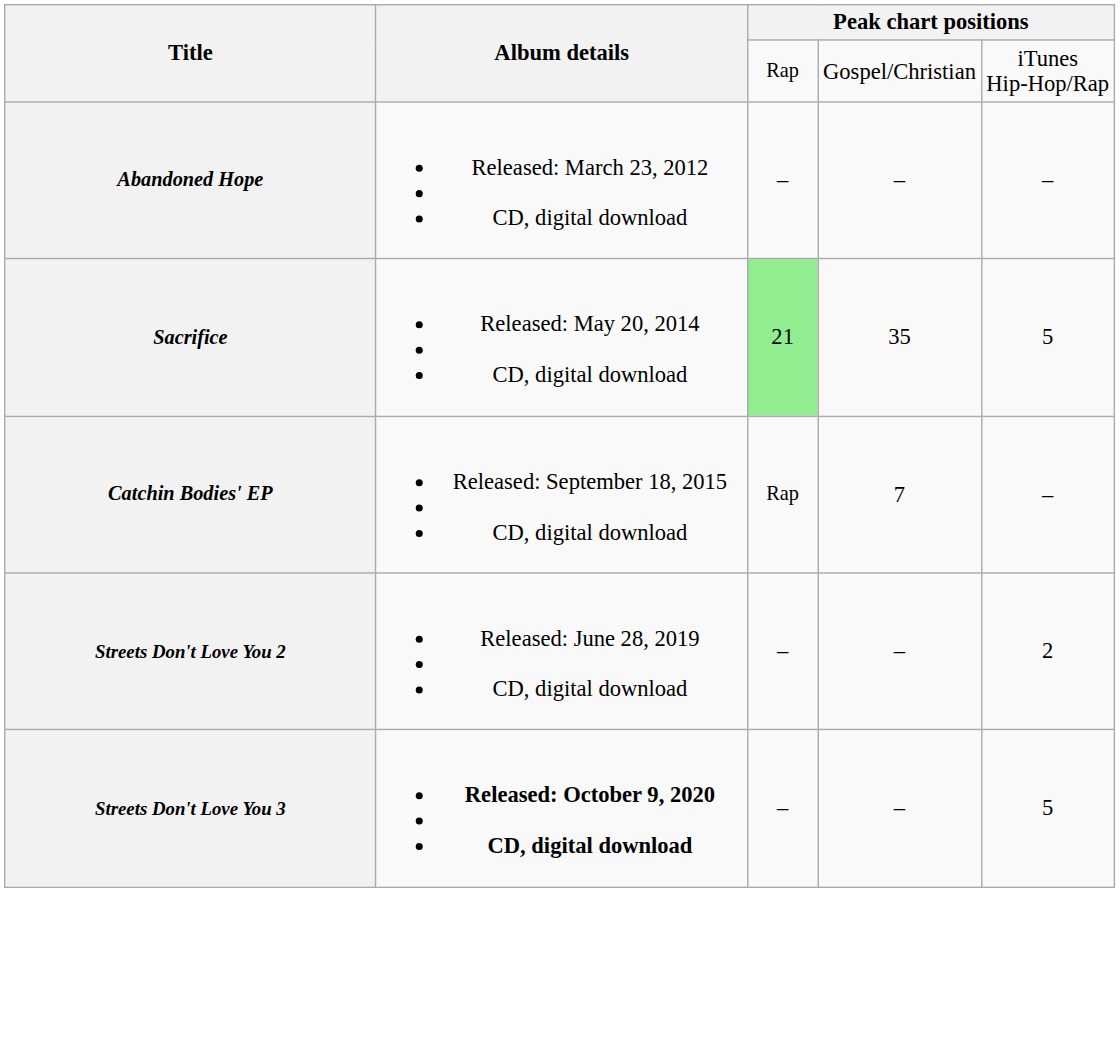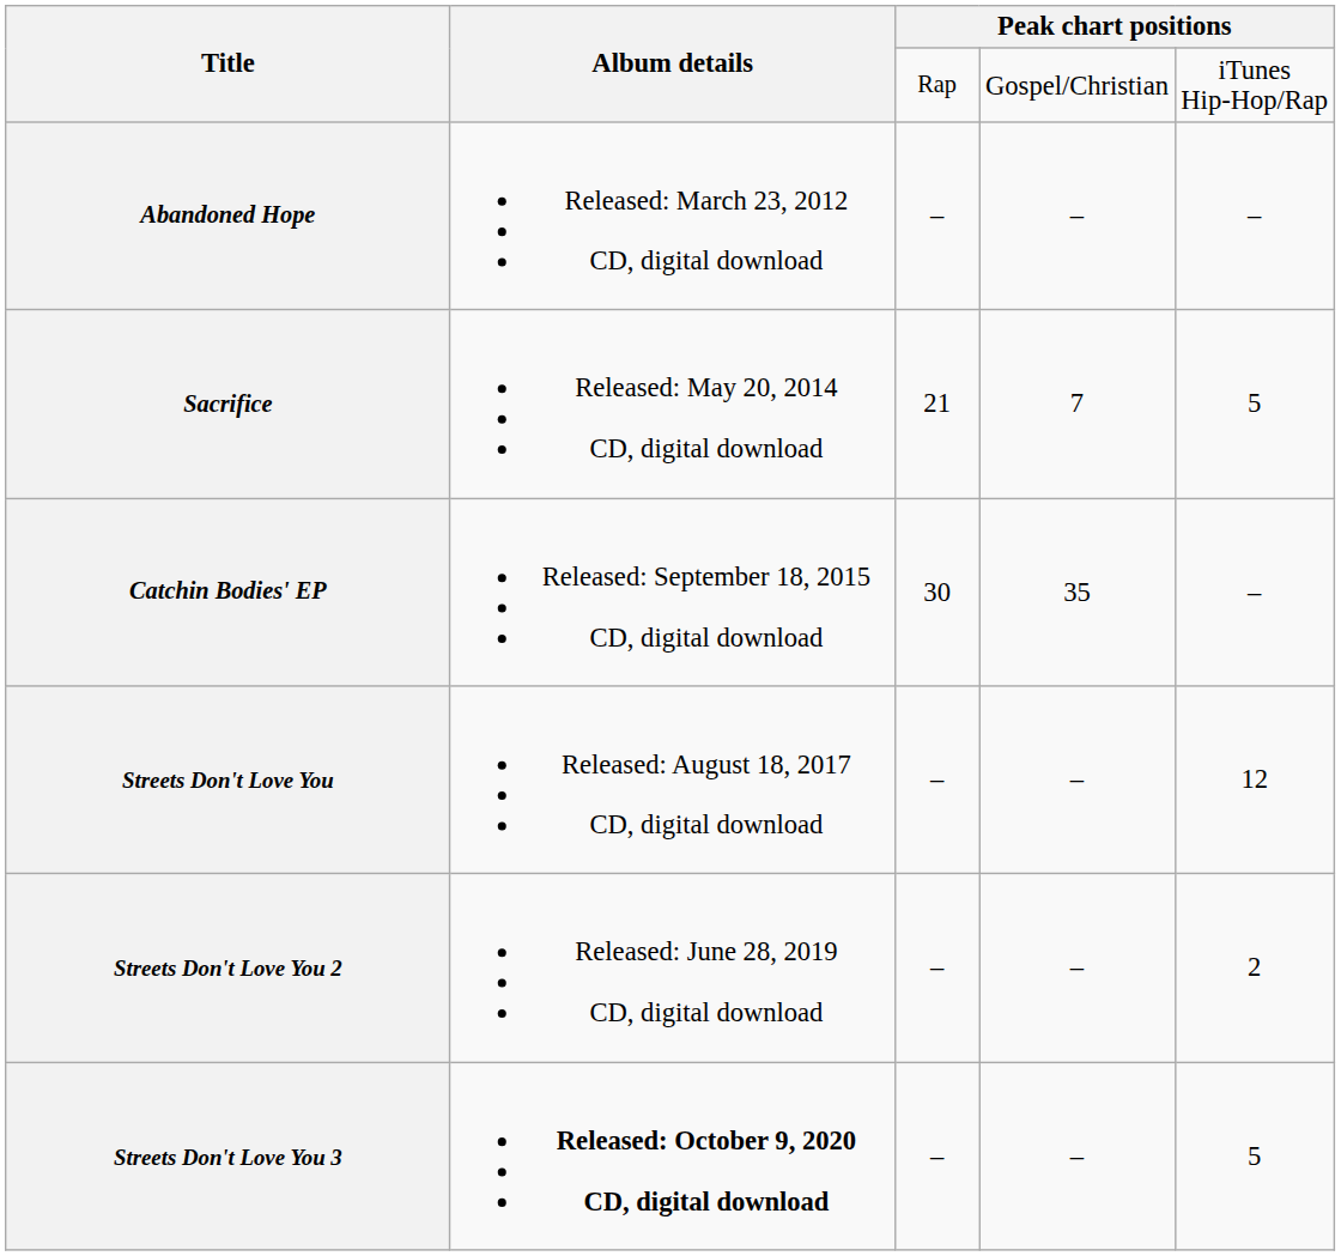Sacrifice | column 3: lightgreen background -> no background
Sacrifice | column 4: 35 -> 7
Catchin Bodies' EP | column 3: Rap -> 30
Catchin Bodies' EP | column 4: 7 -> 35
+ row: Streets Don't Love You | Released: August 18, 2017 CD, digital download | – | – | 12
